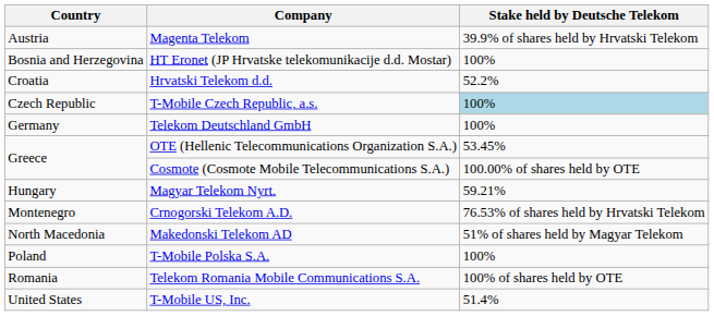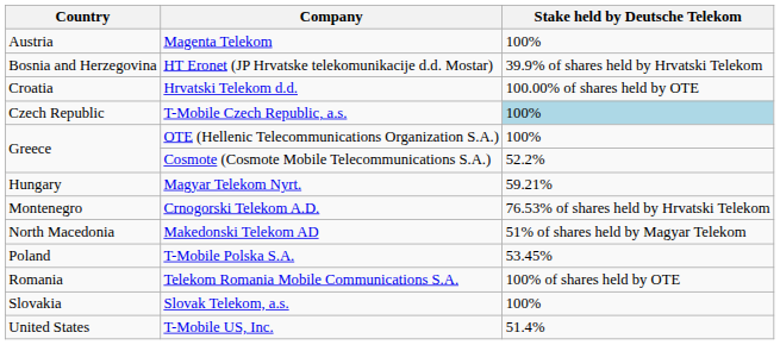Magenta Telekom | Stake held by Deutsche Telekom: 39.9% of shares held by Hrvatski Telekom -> 100%
HT Eronet (JP Hrvatske telekomunikacije d.d. Mostar) | Stake held by Deutsche Telekom: 100% -> 39.9% of shares held by Hrvatski Telekom
Hrvatski Telekom d.d. | Stake held by Deutsche Telekom: 52.2% -> 100.00% of shares held by OTE
- row: Germany | Telekom Deutschland GmbH | 100%
OTE (Hellenic Telecommunications Organization S.A.) | Stake held by Deutsche Telekom: 53.45% -> 100%
Cosmote (Cosmote Mobile Telecommunications S.A.) | Stake held by Deutsche Telekom: 100.00% of shares held by OTE -> 52.2%
T-Mobile Polska S.A. | Stake held by Deutsche Telekom: 100% -> 53.45%
+ row: Slovakia | Slovak Telekom, a.s. | 100%
